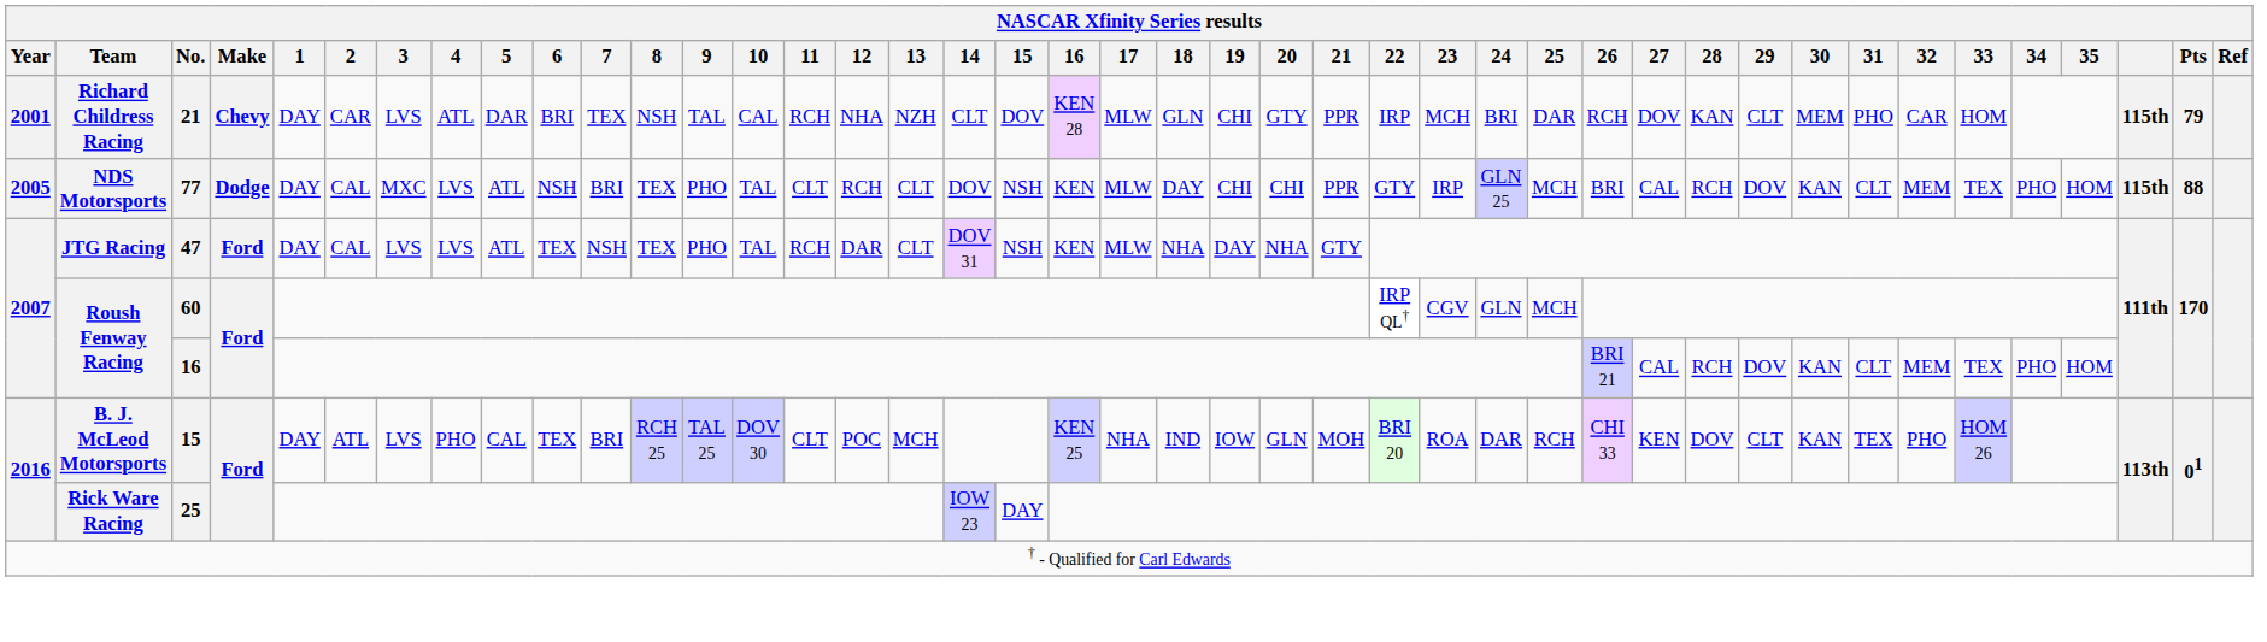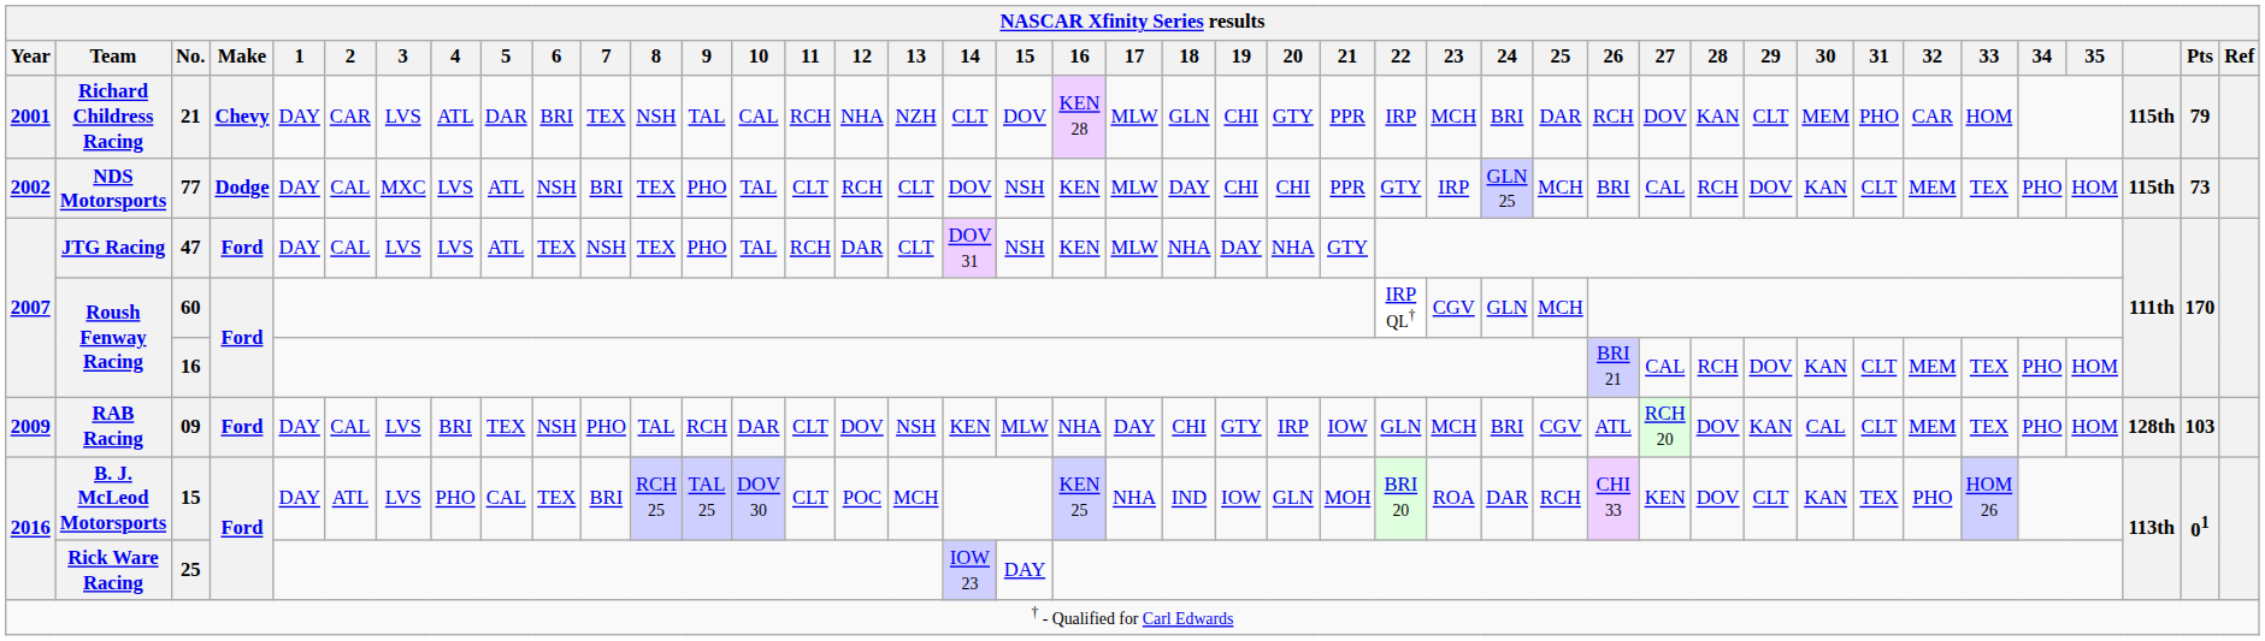77 | Year: 2005 -> 2002
77 | Pts: 88 -> 73
+ row: 2009 | RAB Racing | 09 | Ford | DAY | CAL | LVS | BRI | TEX | NSH | PHO | TAL | RCH | DAR | CLT | DOV | NSH | KEN | MLW | NHA | DAY | CHI | GTY | IRP | IOW | GLN | MCH | BRI | CGV | ATL | RCH 20 | DOV | KAN | CAL | CLT | MEM | TEX | PHO | HOM | 128th | 103
